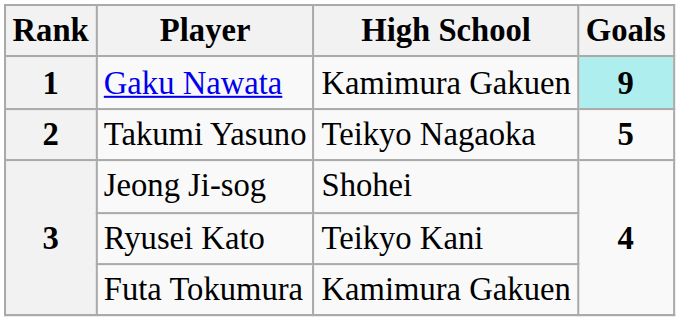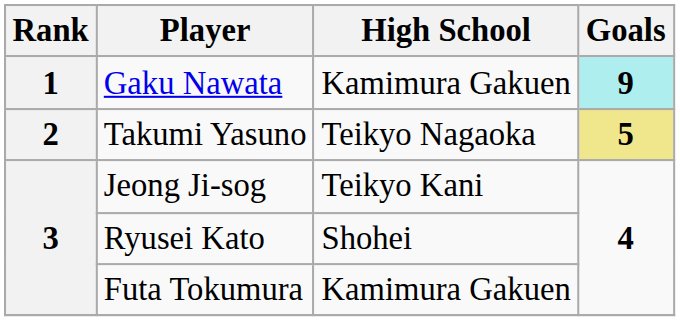Takumi Yasuno | Goals: no background -> khaki background
Jeong Ji-sog | High School: Shohei -> Teikyo Kani
Ryusei Kato | High School: Teikyo Kani -> Shohei
